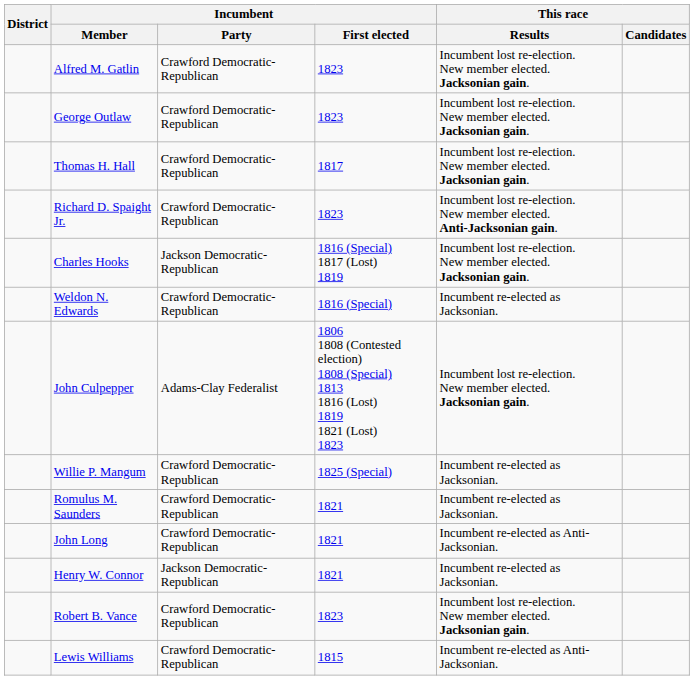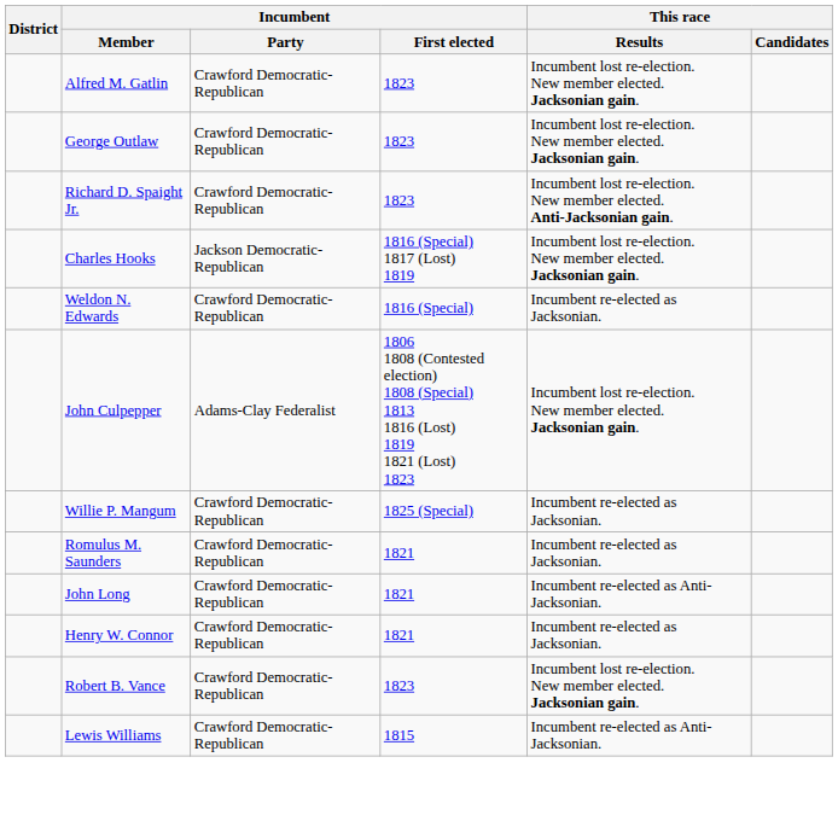- row: Thomas H. Hall | Crawford Democratic-Republican | 1817 | Incumbent lost re-election. New member elected. Jacksonian gain.
Henry W. Connor | Incumbent / Party: Jackson Democratic-Republican -> Crawford Democratic-Republican
